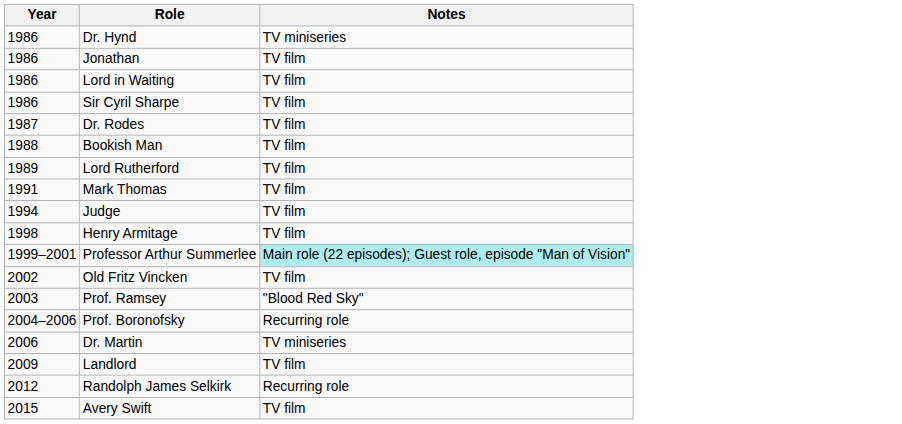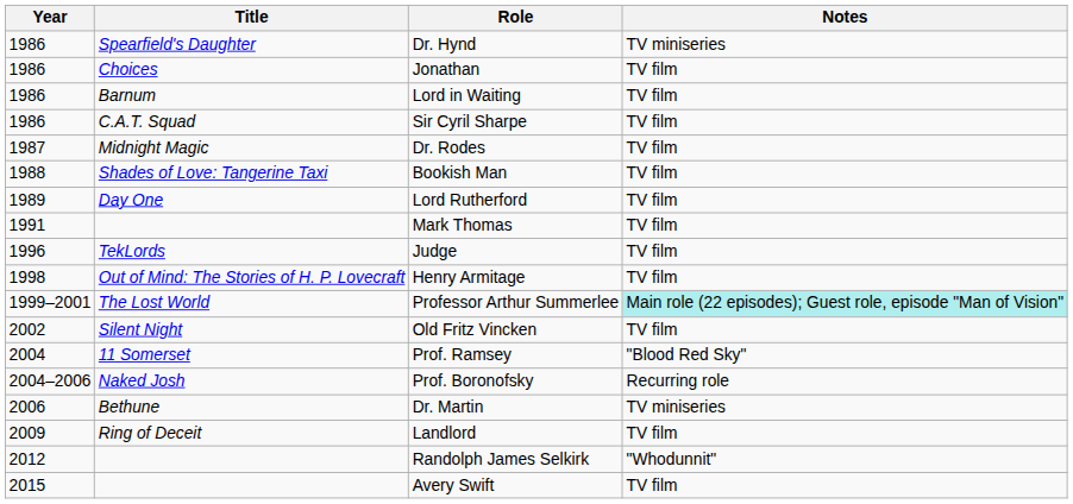+ column: Title | Spearfield's Daughter | Choices | Barnum | C.A.T. Squad | Midnight Magic | Shades of Love: Tangerine Taxi | Day One | TekLords | Out of Mind: The Stories of H. P. Lovecraft | The Lost World | Silent Night | 11 Somerset | Naked Josh | Bethune | Ring of Deceit
Judge | Year: 1994 -> 1996
Prof. Ramsey | Year: 2003 -> 2004
Randolph James Selkirk | Notes: Recurring role -> "Whodunnit"
